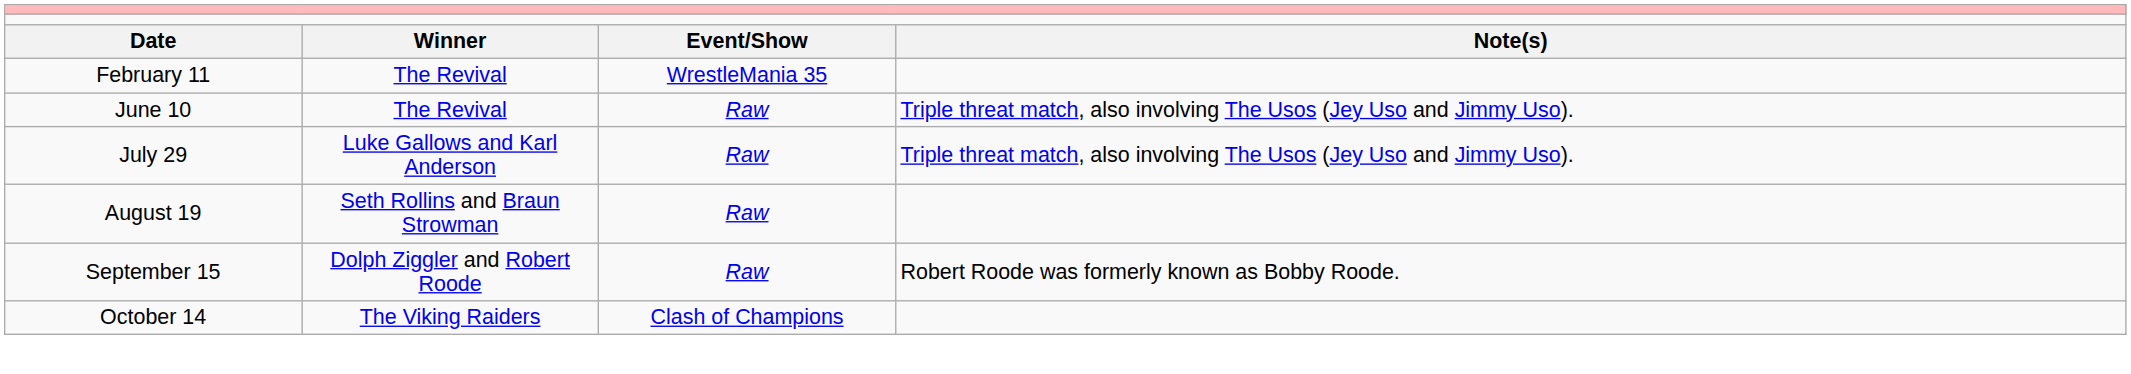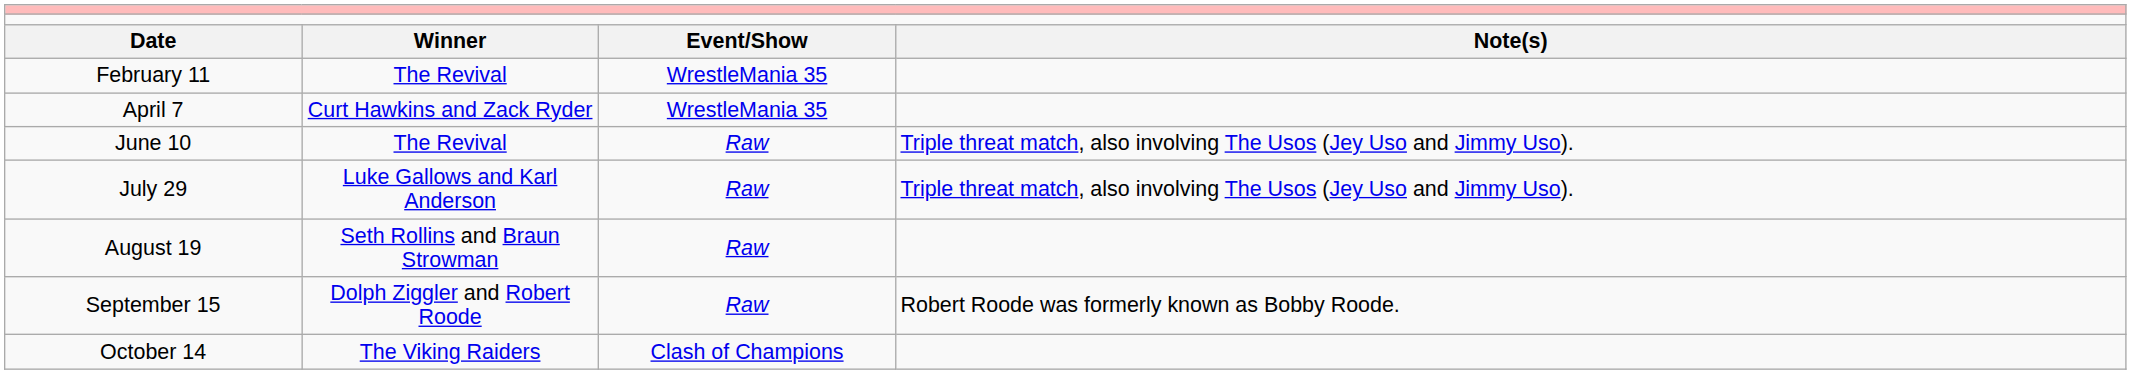+ row: April 7 | Curt Hawkins and Zack Ryder | WrestleMania 35
